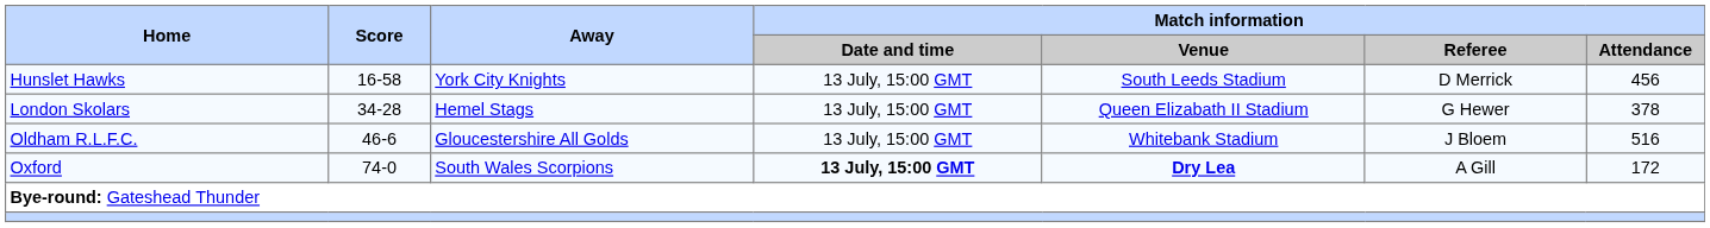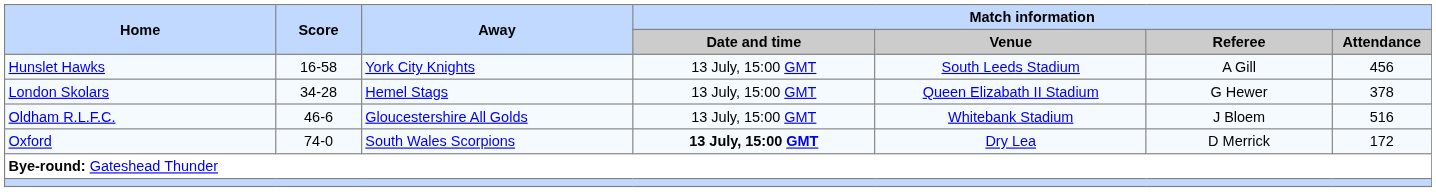Hunslet Hawks | Match information / Referee: D Merrick -> A Gill
Oxford | Match information / Venue: bold -> normal
Oxford | Match information / Referee: A Gill -> D Merrick
